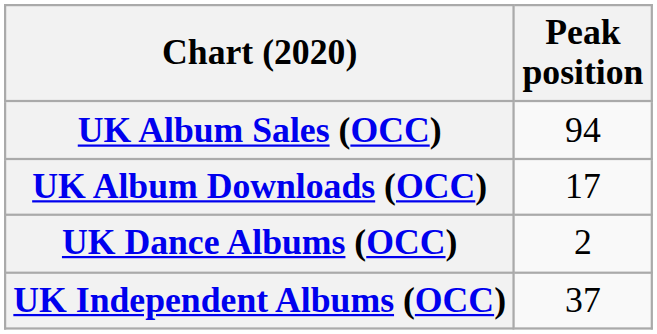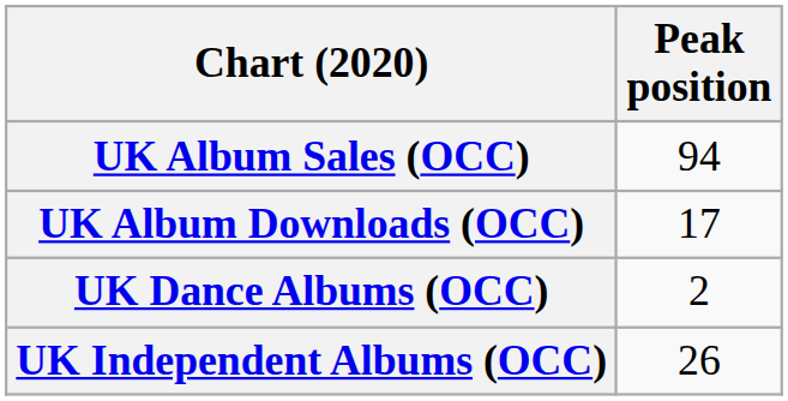UK Independent Albums (OCC) | Peak position: 37 -> 26
